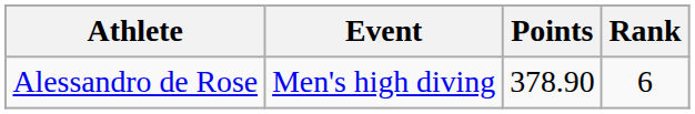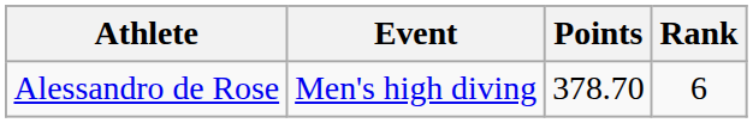Alessandro de Rose | Points: 378.90 -> 378.70
